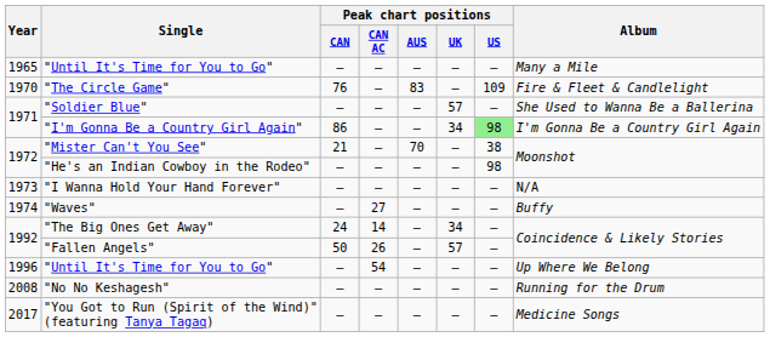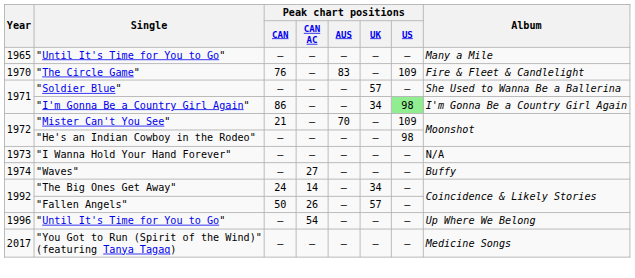"Mister Can't You See" | Peak chart positions / US: 38 -> 109
- row: 2008 | "No No Keshagesh" | — | — | — | — | — | Running for the Drum
